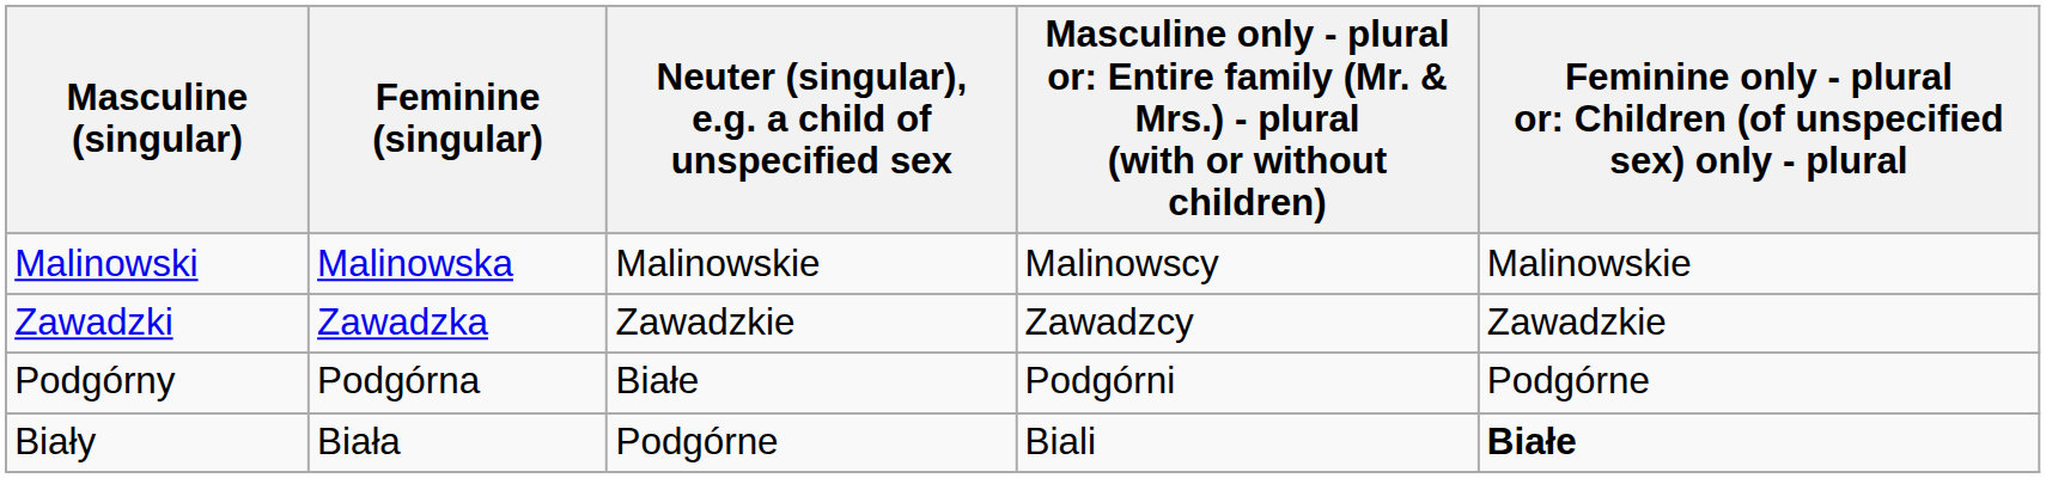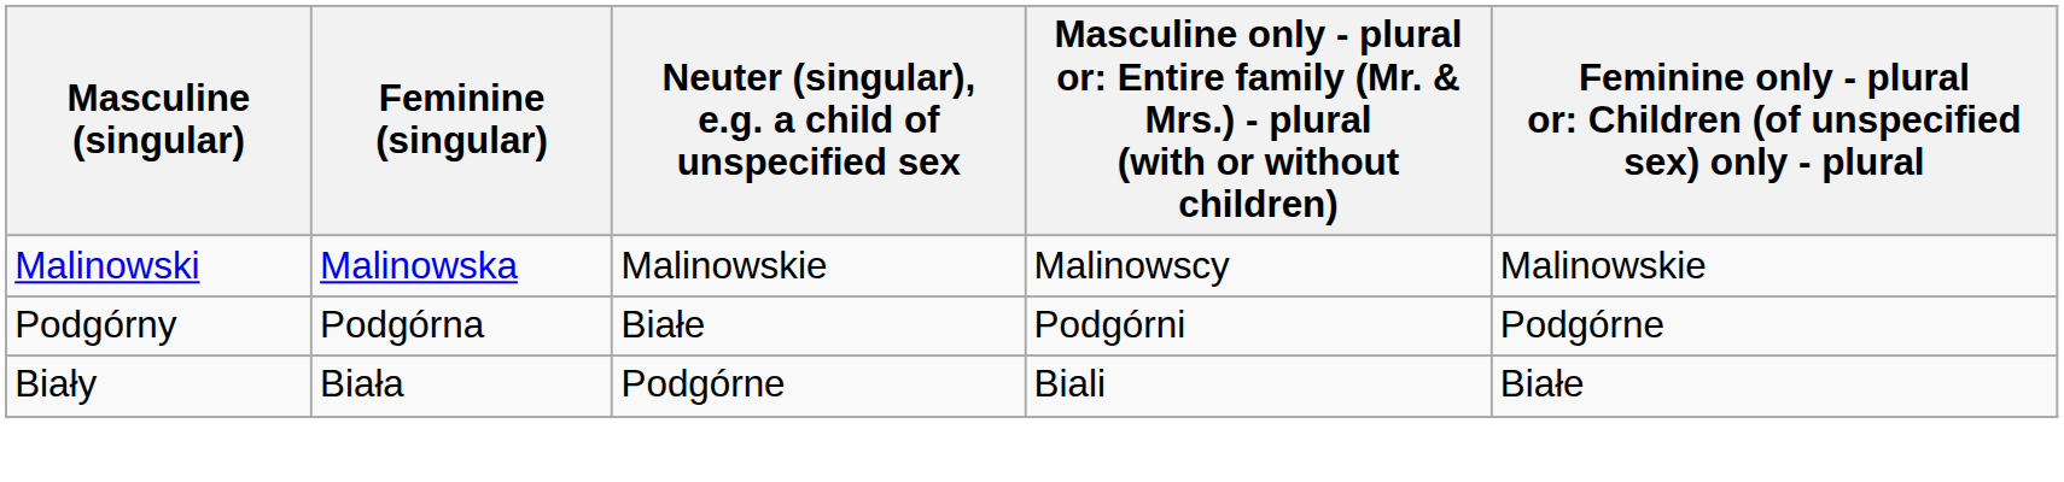- row: Zawadzki | Zawadzka | Zawadzkie | Zawadzcy | Zawadzkie
Biały | column 5: bold -> normal
